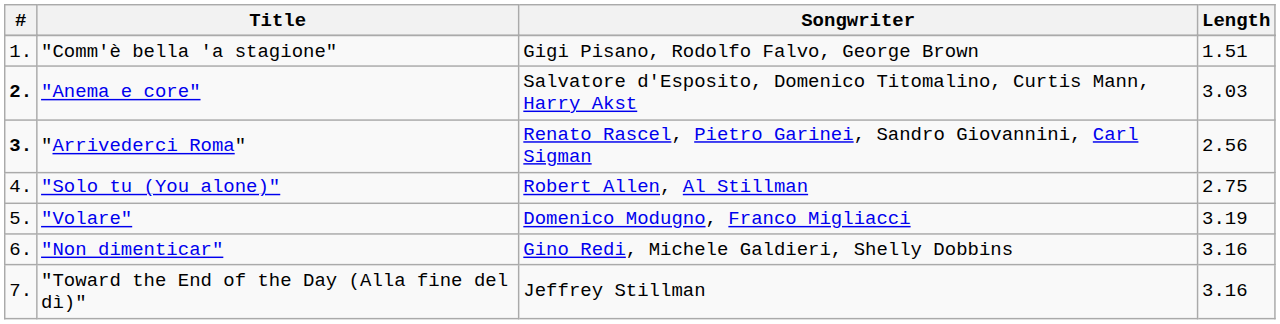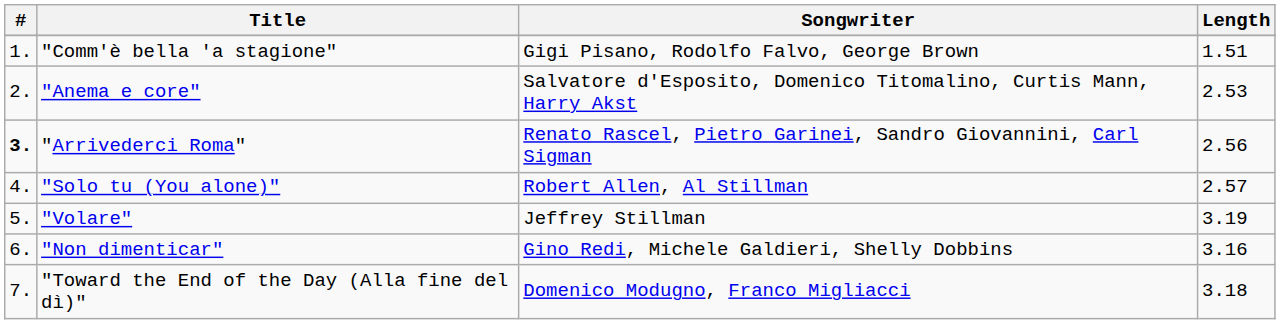"Anema e core" | #: bold -> normal
"Anema e core" | Length: 3.03 -> 2.53
"Solo tu (You alone)" | Length: 2.75 -> 2.57
"Volare" | Songwriter: Domenico Modugno, Franco Migliacci -> Jeffrey Stillman
"Toward the End of the Day (Alla fine del dì)" | Songwriter: Jeffrey Stillman -> Domenico Modugno, Franco Migliacci
"Toward the End of the Day (Alla fine del dì)" | Length: 3.16 -> 3.18
